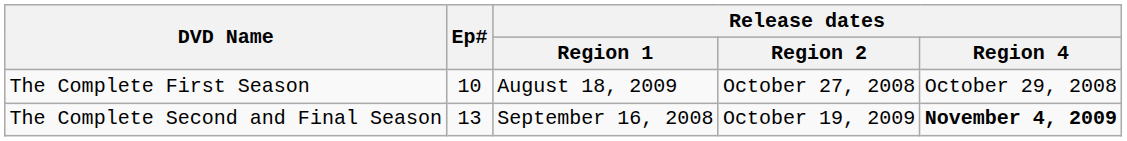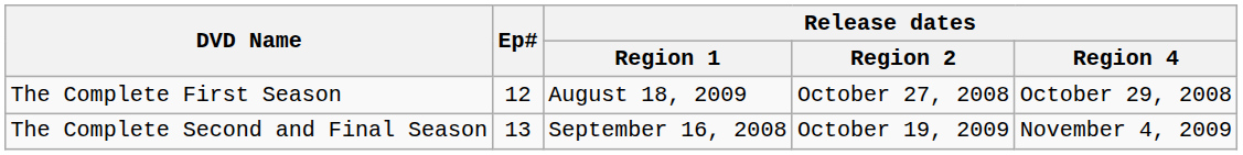The Complete First Season | Ep#: 10 -> 12
The Complete Second and Final Season | Release dates / Region 4: bold -> normal
